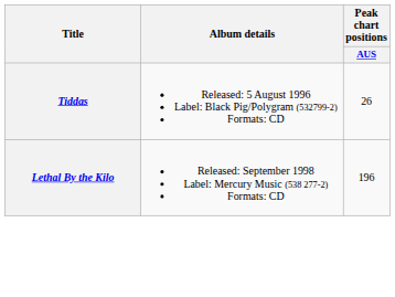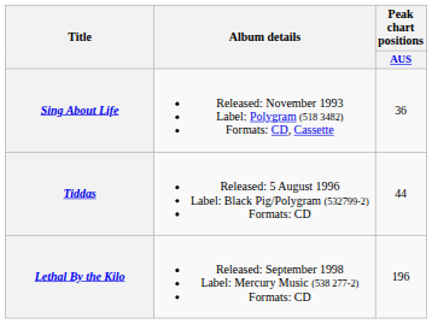+ row: Sing About Life | Released: November 1993 Label: Polygram (518 3482) Formats: CD, Cassette | 36
Tiddas | Peak chart positions / AUS: 26 -> 44
